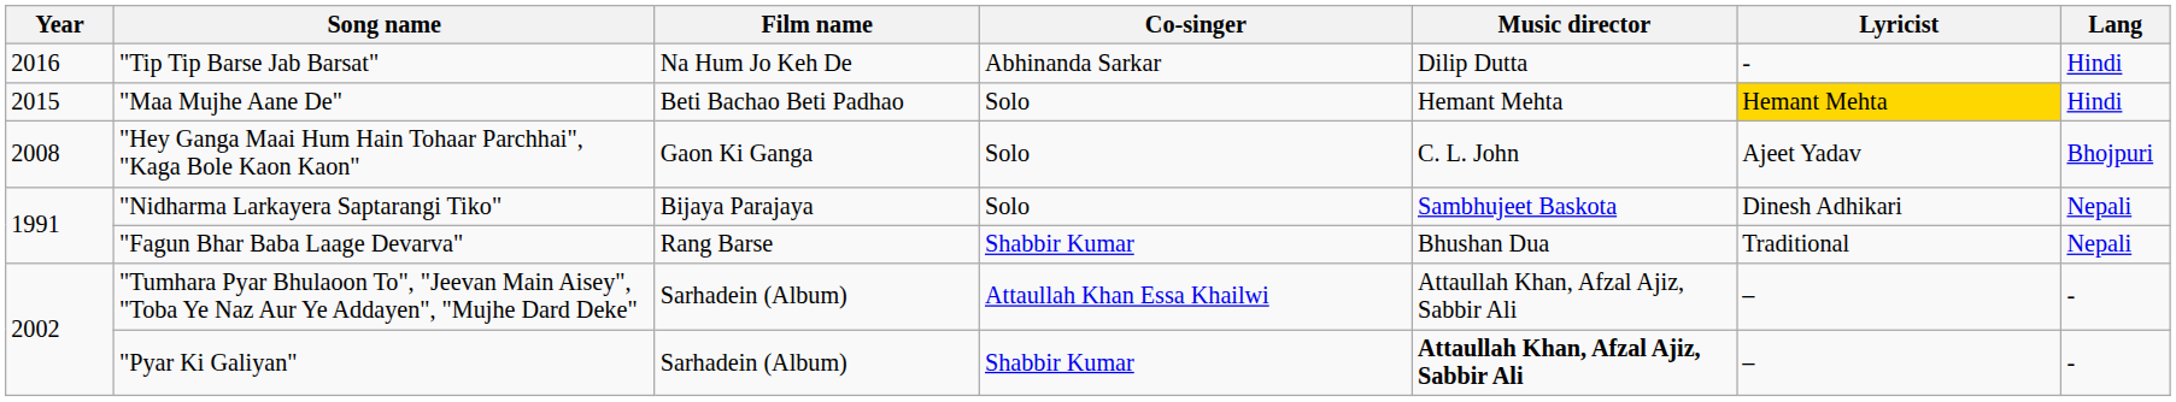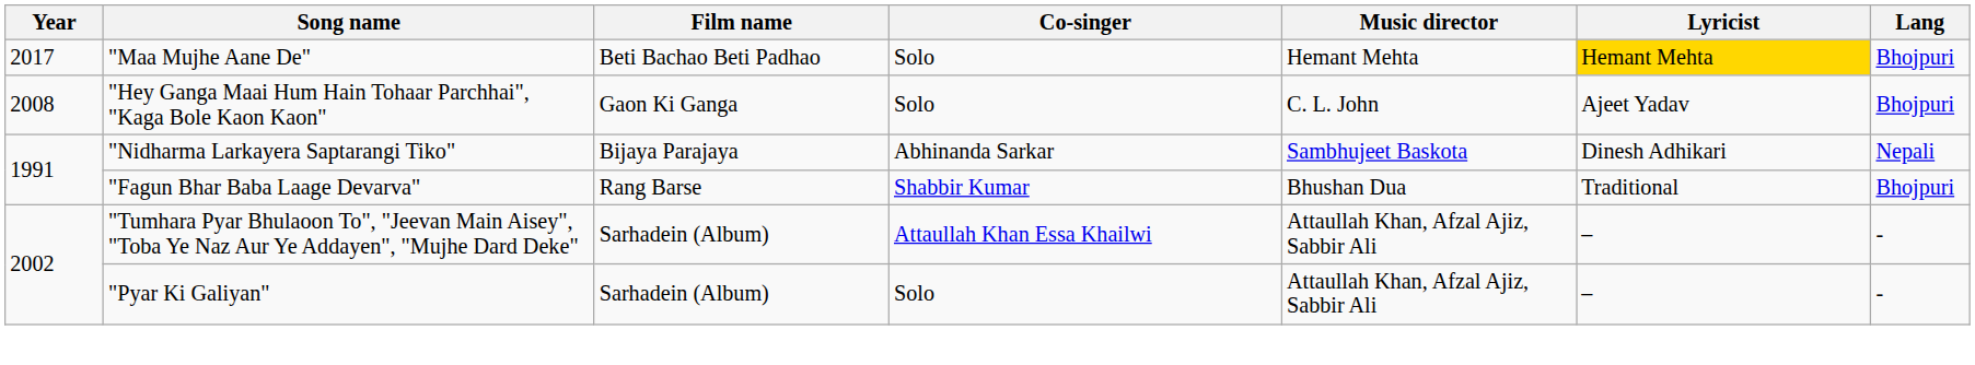- row: 2016 | "Tip Tip Barse Jab Barsat" | Na Hum Jo Keh De | Abhinanda Sarkar | Dilip Dutta | - | Hindi
"Maa Mujhe Aane De" | Year: 2015 -> 2017
"Maa Mujhe Aane De" | Lang: Hindi -> Bhojpuri
"Nidharma Larkayera Saptarangi Tiko" | Co-singer: Solo -> Abhinanda Sarkar
"Fagun Bhar Baba Laage Devarva" | Lang: Nepali -> Bhojpuri
"Pyar Ki Galiyan" | Co-singer: Shabbir Kumar -> Solo
"Pyar Ki Galiyan" | Music director: bold -> normal
